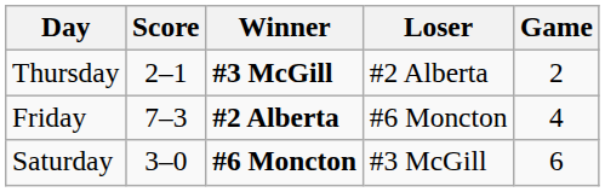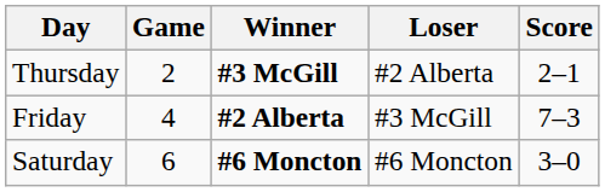columns swapped: Game <-> Score
Friday | Loser: #6 Moncton -> #3 McGill
Saturday | Loser: #3 McGill -> #6 Moncton
